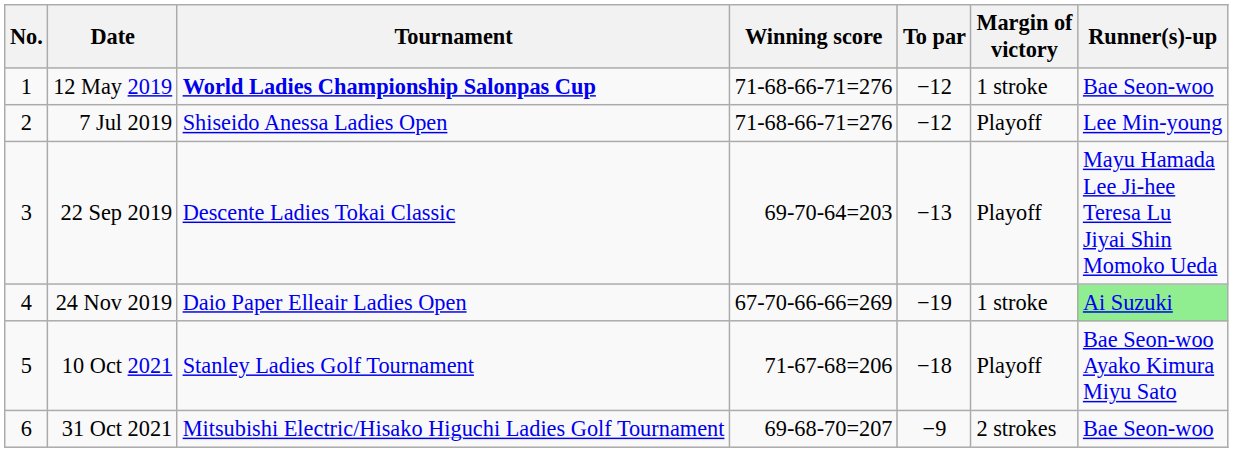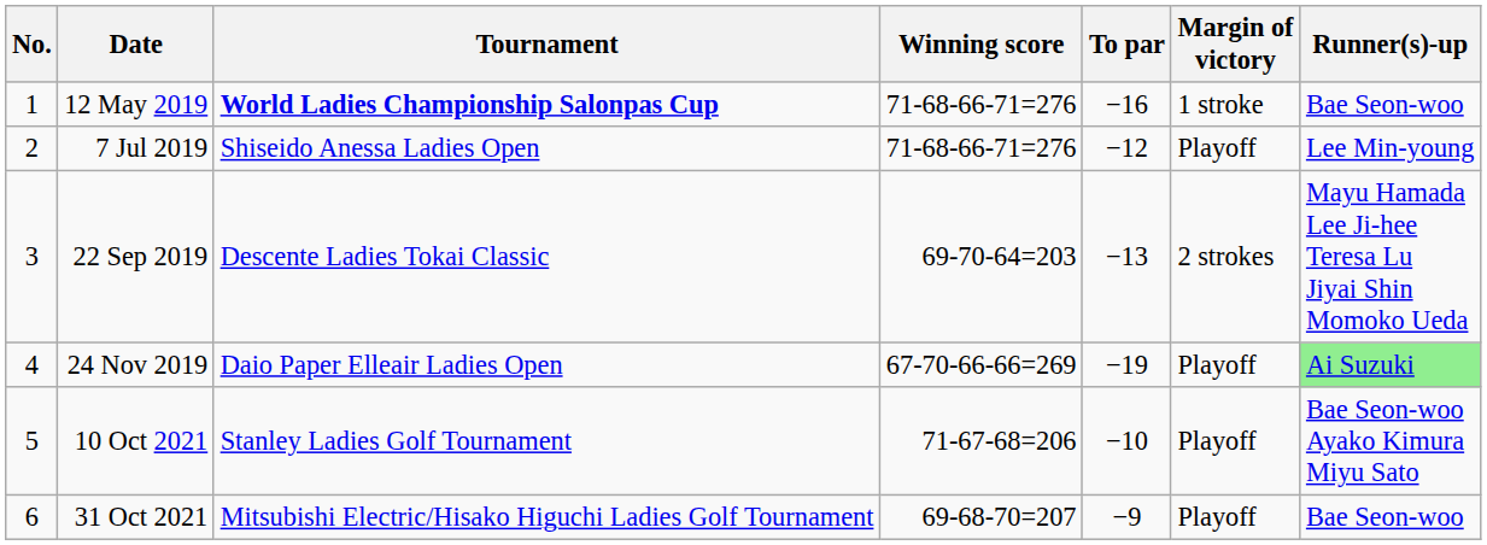12 May 2019 | To par: −12 -> −16
22 Sep 2019 | Margin of victory: Playoff -> 2 strokes
24 Nov 2019 | Margin of victory: 1 stroke -> Playoff
10 Oct 2021 | To par: −18 -> −10
31 Oct 2021 | Margin of victory: 2 strokes -> Playoff
